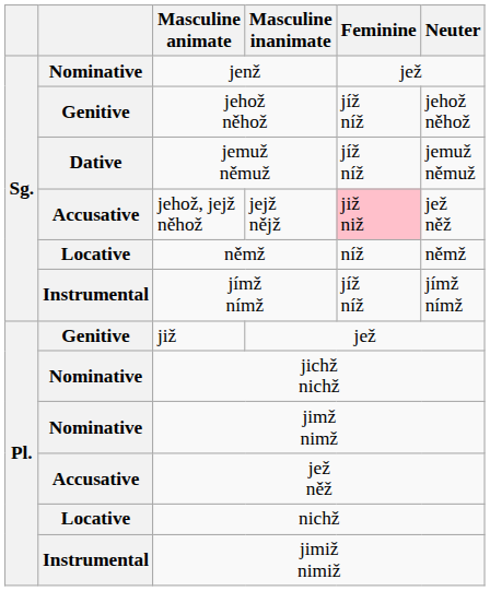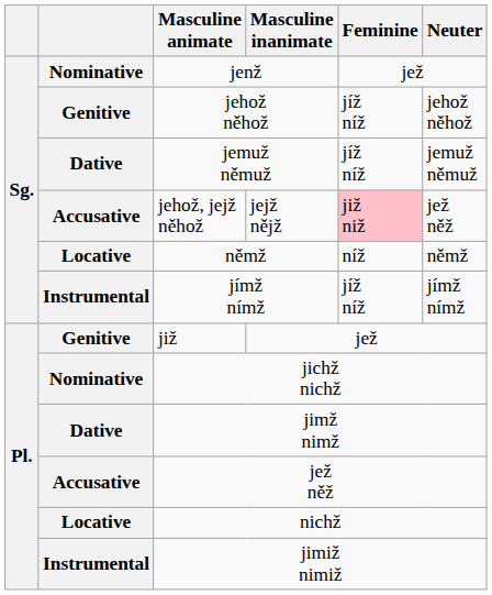jimž nimž | column 2: Nominative -> Dative
